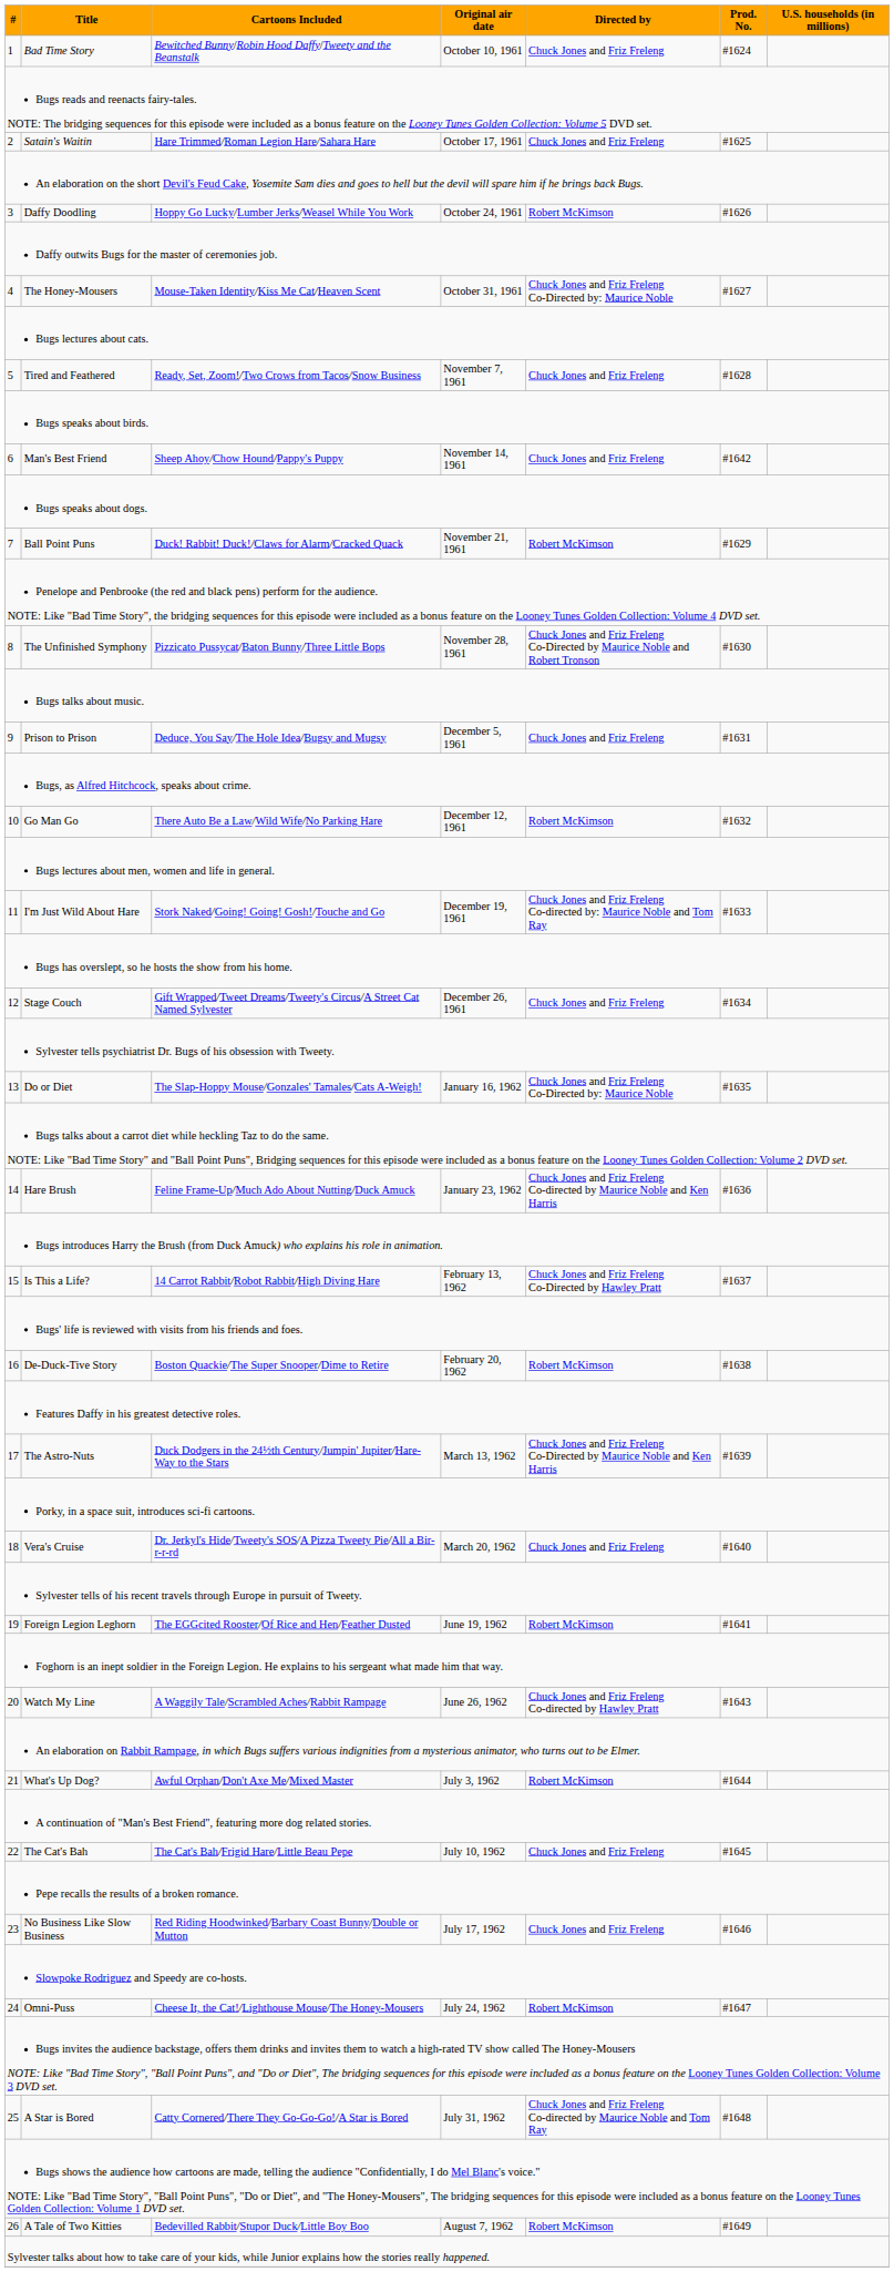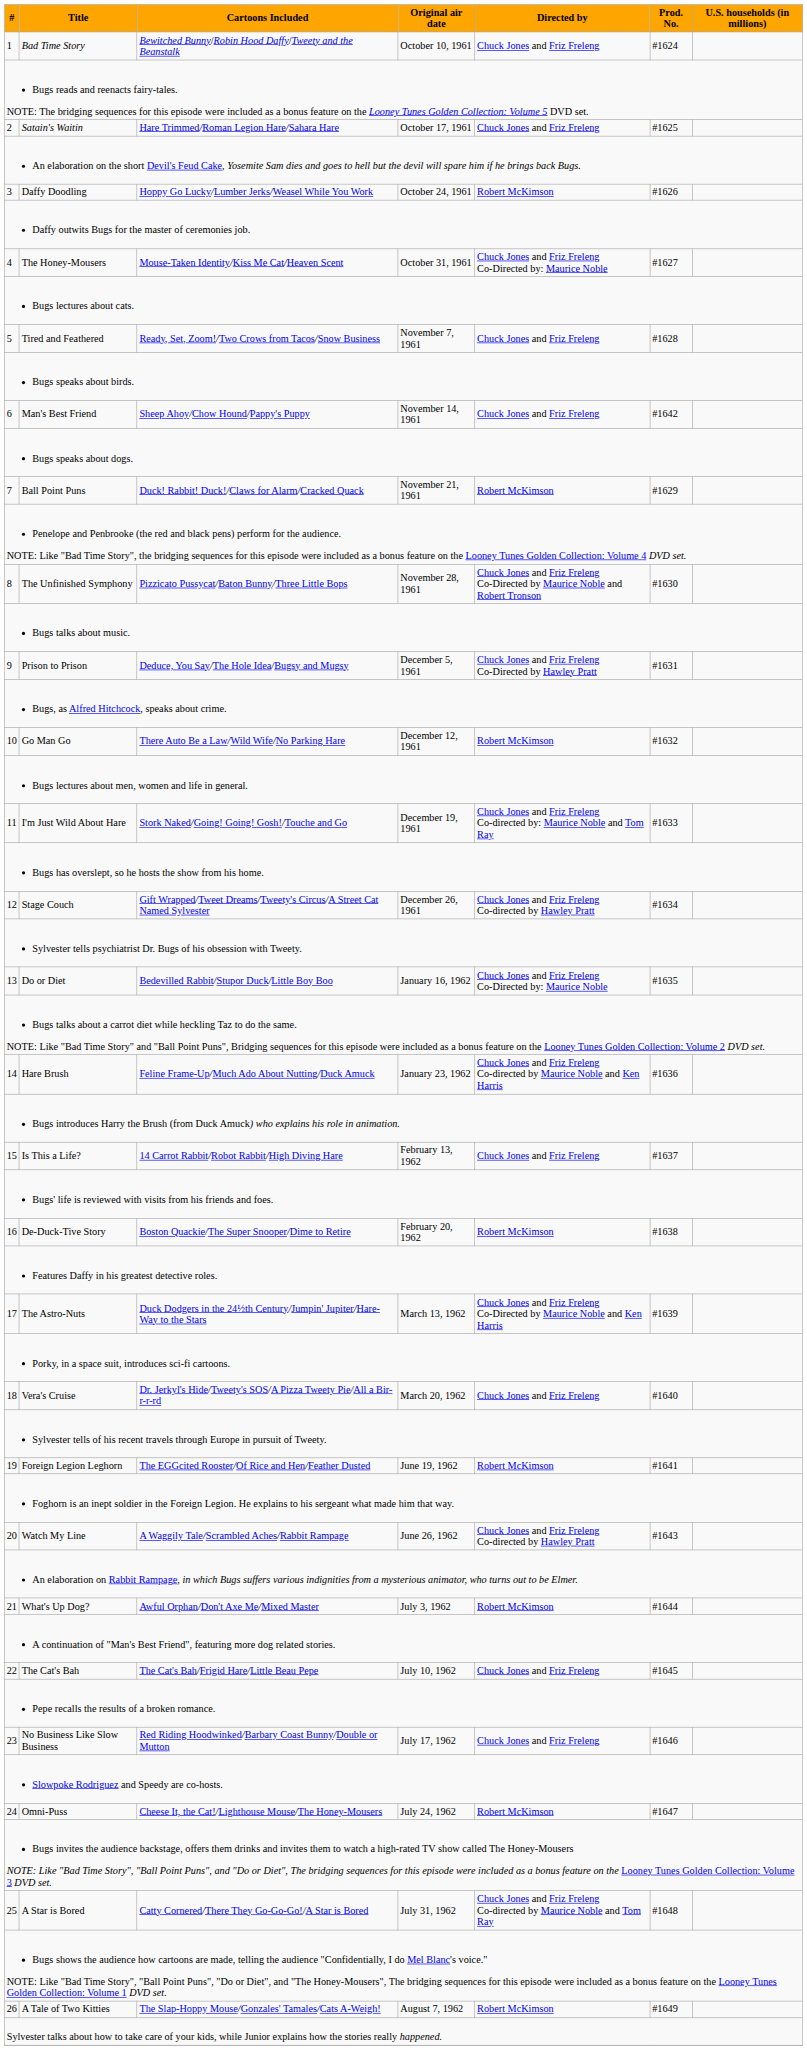9 | Directed by: Chuck Jones and Friz Freleng -> Chuck Jones and Friz Freleng Co-Directed by Hawley Pratt
12 | Directed by: Chuck Jones and Friz Freleng -> Chuck Jones and Friz Freleng Co-directed by Hawley Pratt
13 | Cartoons Included: The Slap-Hoppy Mouse/Gonzales' Tamales/Cats A-Weigh! -> Bedevilled Rabbit/Stupor Duck/Little Boy Boo
15 | Directed by: Chuck Jones and Friz Freleng Co-Directed by Hawley Pratt -> Chuck Jones and Friz Freleng
26 | Cartoons Included: Bedevilled Rabbit/Stupor Duck/Little Boy Boo -> The Slap-Hoppy Mouse/Gonzales' Tamales/Cats A-Weigh!
